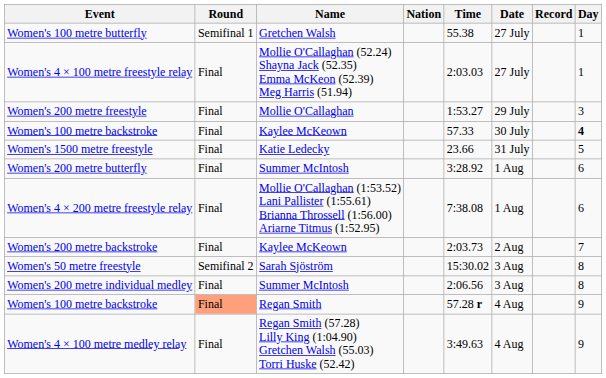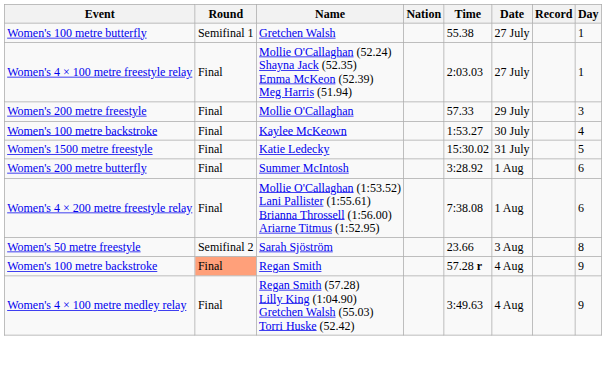Women's 200 metre freestyle | Time: 1:53.27 -> 57.33
Women's 100 metre backstroke / Kaylee McKeown | Time: 57.33 -> 1:53.27
Women's 100 metre backstroke / Kaylee McKeown | Day: bold -> normal
Women's 1500 metre freestyle | Time: 23.66 -> 15:30.02
- row: Women's 200 metre backstroke | Final | Kaylee McKeown | 2:03.73 | 2 Aug | 7
Women's 50 metre freestyle | Time: 15:30.02 -> 23.66
- row: Women's 200 metre individual medley | Final | Summer McIntosh | 2:06.56 | 3 Aug | 8
